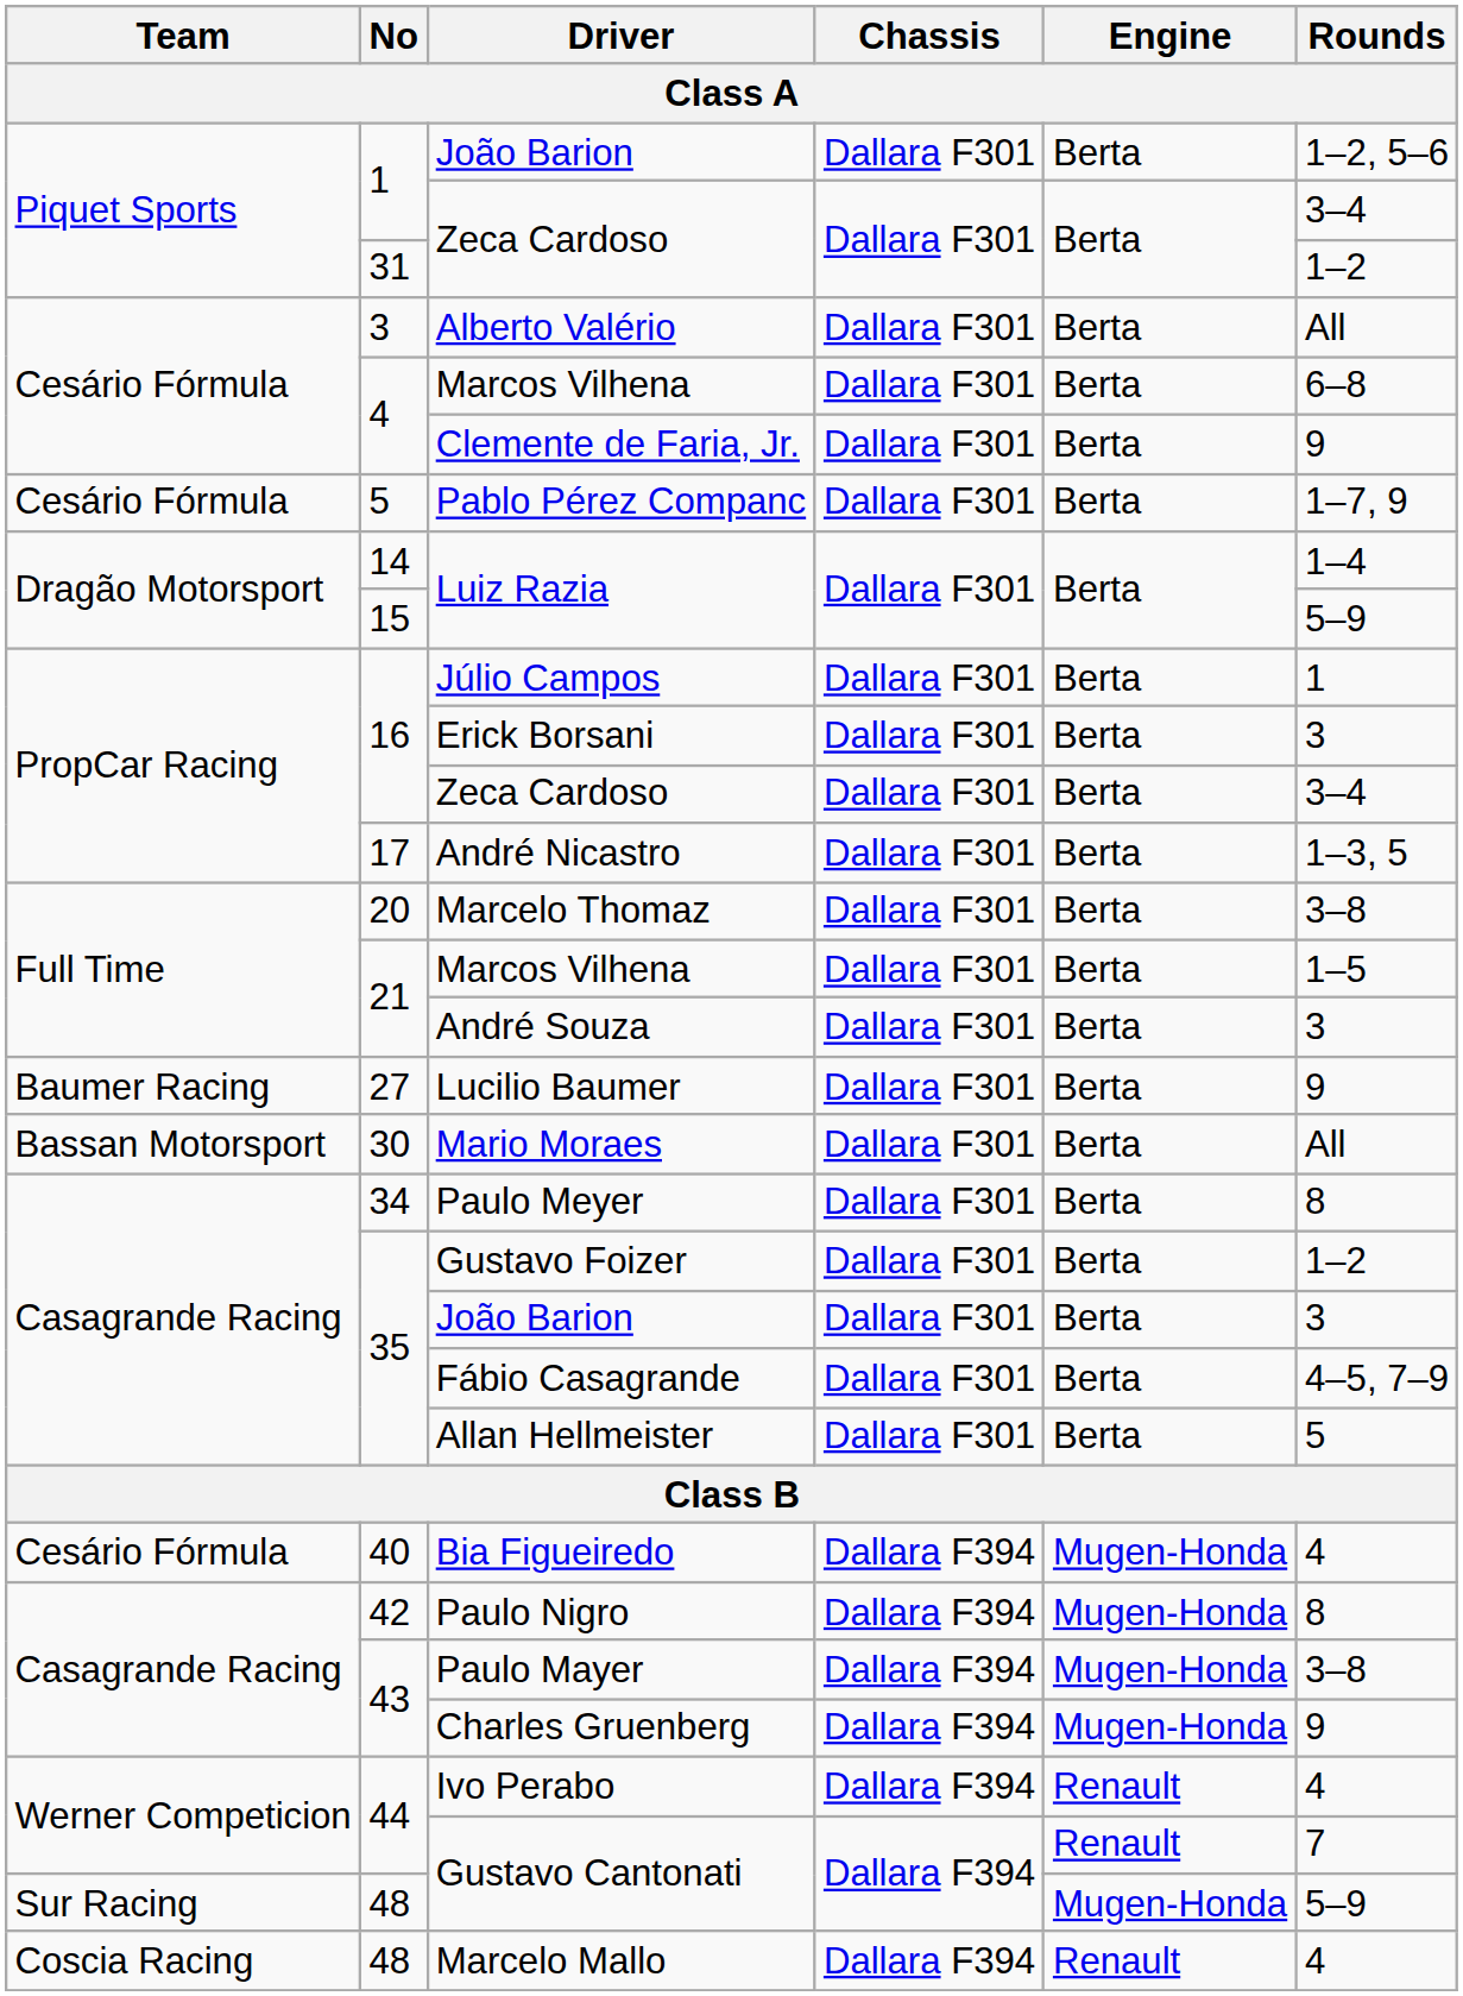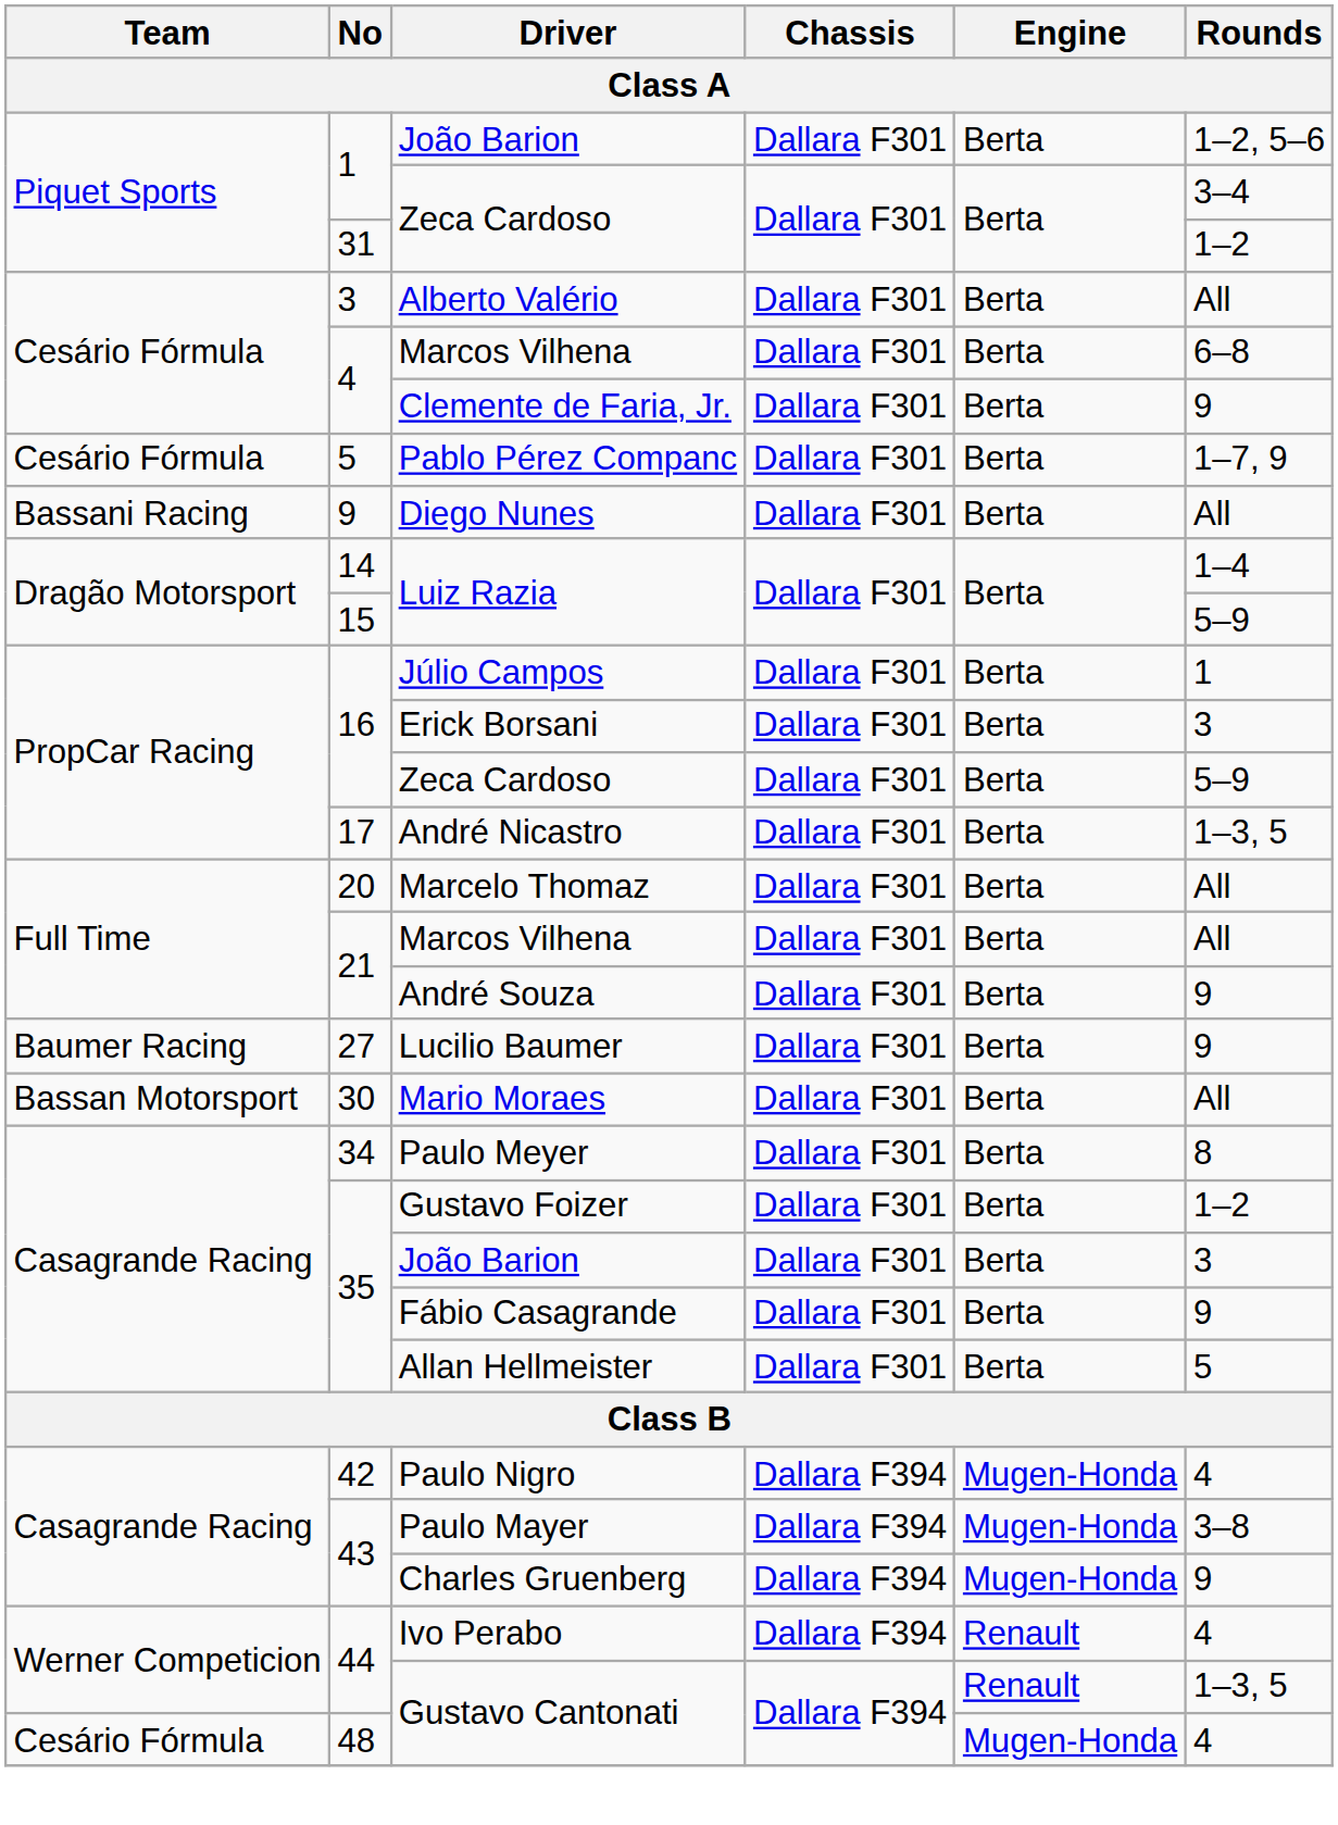+ row: Bassani Racing | 9 | Diego Nunes | Dallara F301 | Berta | All
16 / Zeca Cardoso | Rounds: 3–4 -> 5–9
Marcelo Thomaz | Rounds: 3–8 -> All
21 / Marcos Vilhena | Rounds: 1–5 -> All
André Souza | Rounds: 3 -> 9
Fábio Casagrande | Rounds: 4–5, 7–9 -> 9
- row: Cesário Fórmula | 40 | Bia Figueiredo | Dallara F394 | Mugen-Honda | 4
Paulo Nigro | Rounds: 8 -> 4
44 / Gustavo Cantonati | Rounds: 7 -> 1–3, 5
48 / Gustavo Cantonati | Team: Sur Racing -> Cesário Fórmula
48 / Gustavo Cantonati | Rounds: 5–9 -> 4
- row: Coscia Racing | 48 | Marcelo Mallo | Dallara F394 | Renault | 4
